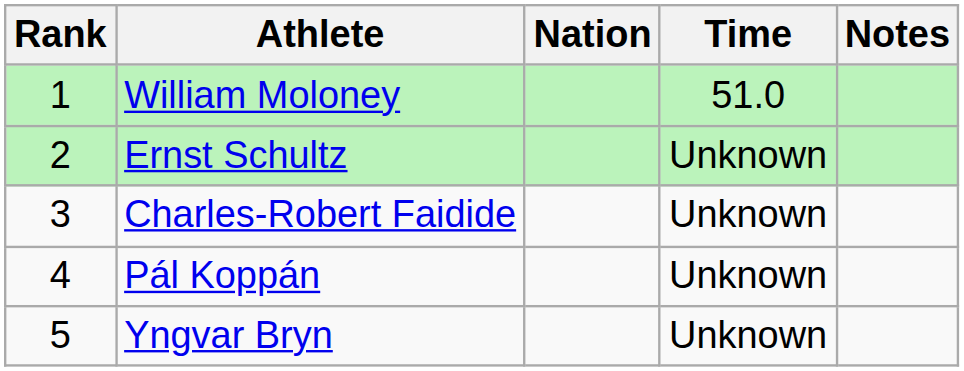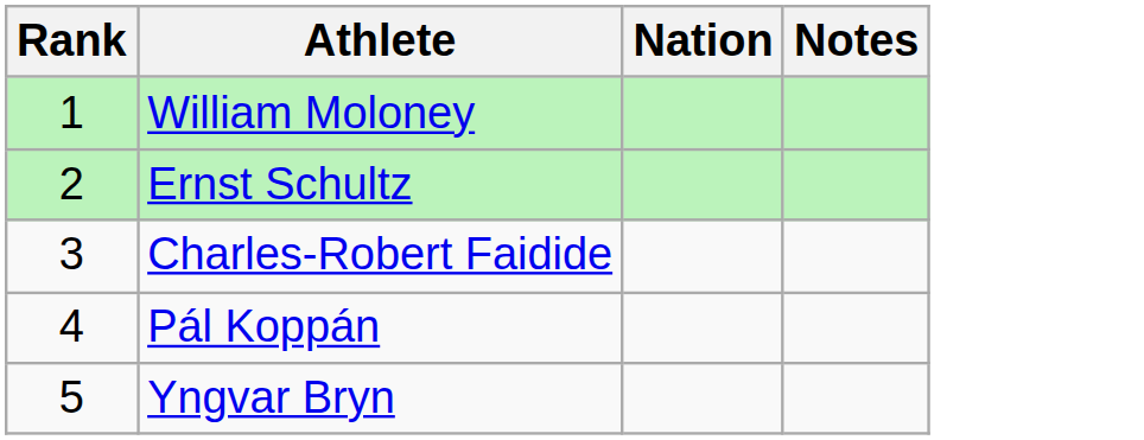- column: Time | 51.0 | Unknown | Unknown | Unknown | Unknown
